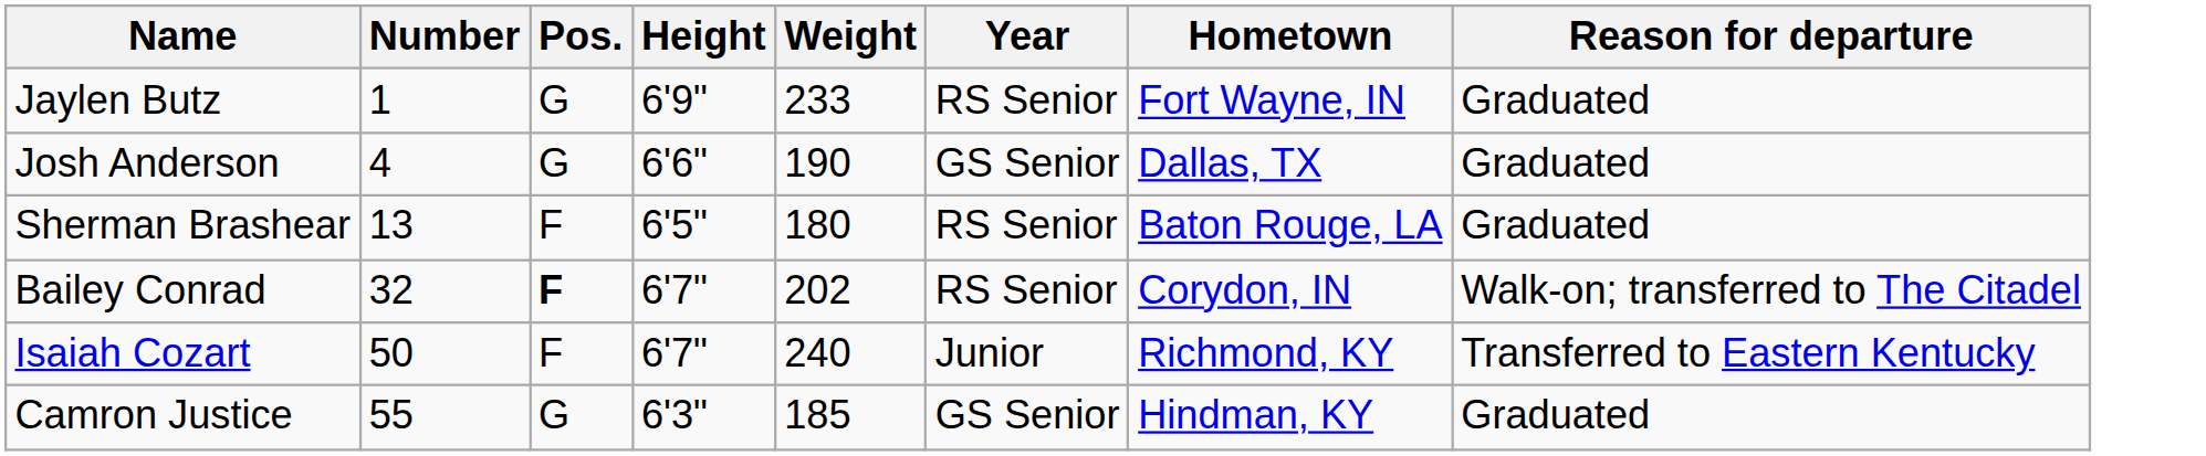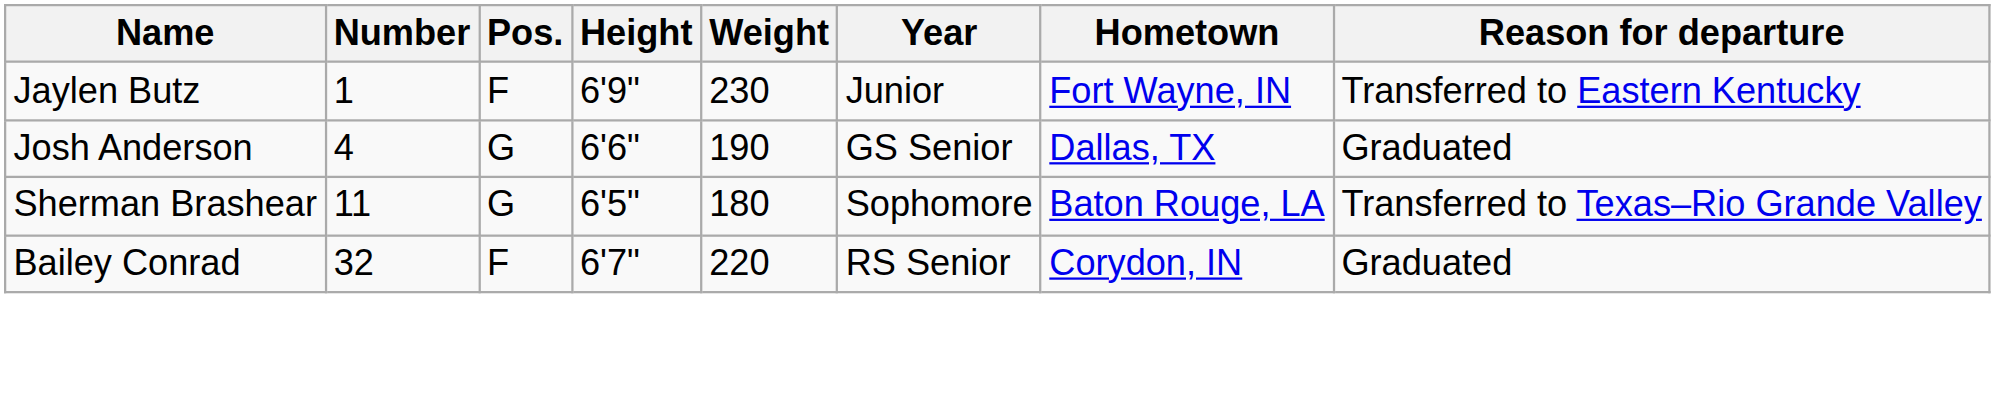Jaylen Butz | Pos.: G -> F
Jaylen Butz | Weight: 233 -> 230
Jaylen Butz | Year: RS Senior -> Junior
Jaylen Butz | Reason for departure: Graduated -> Transferred to Eastern Kentucky
Sherman Brashear | Number: 13 -> 11
Sherman Brashear | Pos.: F -> G
Sherman Brashear | Year: RS Senior -> Sophomore
Sherman Brashear | Reason for departure: Graduated -> Transferred to Texas–Rio Grande Valley
Bailey Conrad | Pos.: bold -> normal
Bailey Conrad | Weight: 202 -> 220
Bailey Conrad | Reason for departure: Walk-on; transferred to The Citadel -> Graduated
- row: Isaiah Cozart | 50 | F | 6'7" | 240 | Junior | Richmond, KY | Transferred to Eastern Kentucky
- row: Camron Justice | 55 | G | 6'3" | 185 | GS Senior | Hindman, KY | Graduated
